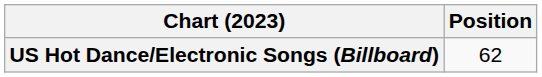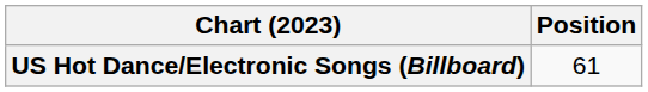US Hot Dance/Electronic Songs (Billboard) | Position: 62 -> 61
